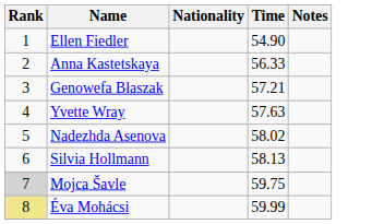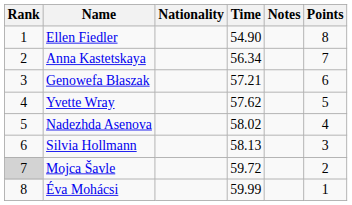+ column: Points | 8 | 7 | 6 | 5 | 4 | 3 | 2 | 1
Anna Kastetskaya | Time: 56.33 -> 56.34
Yvette Wray | Time: 57.63 -> 57.62
Mojca Šavle | Time: 59.75 -> 59.72
Éva Mohácsi | Rank: khaki background -> no background
